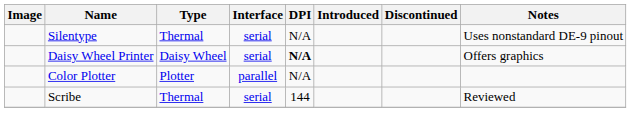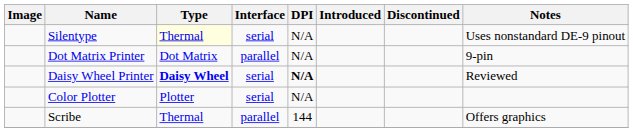Silentype | Type: no background -> lightyellow background
+ row: Dot Matrix Printer | Dot Matrix | parallel | N/A | 9-pin
Daisy Wheel Printer | Type: normal -> bold
Daisy Wheel Printer | Notes: Offers graphics -> Reviewed
Color Plotter | Interface: parallel -> serial
Scribe | Interface: serial -> parallel
Scribe | Notes: Reviewed -> Offers graphics
